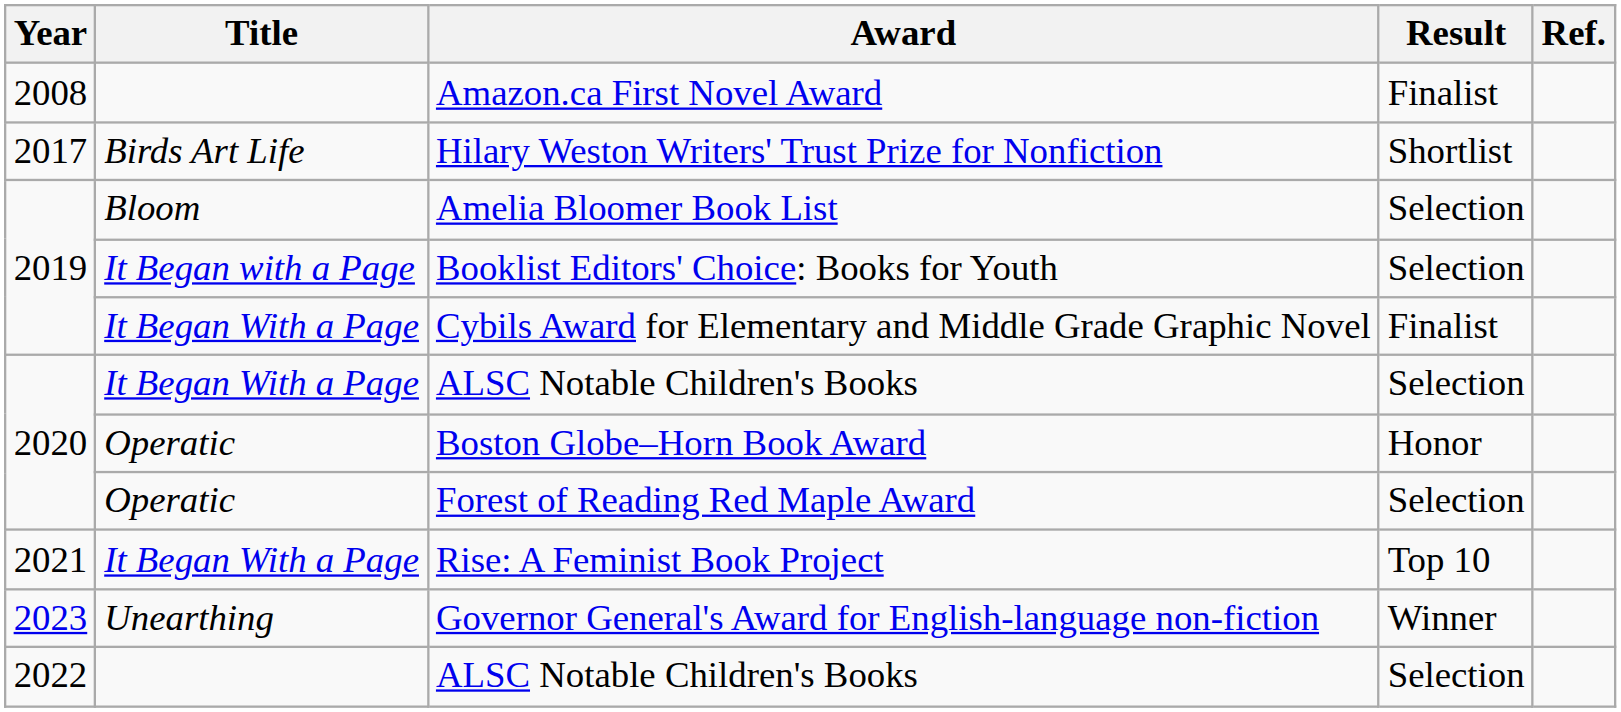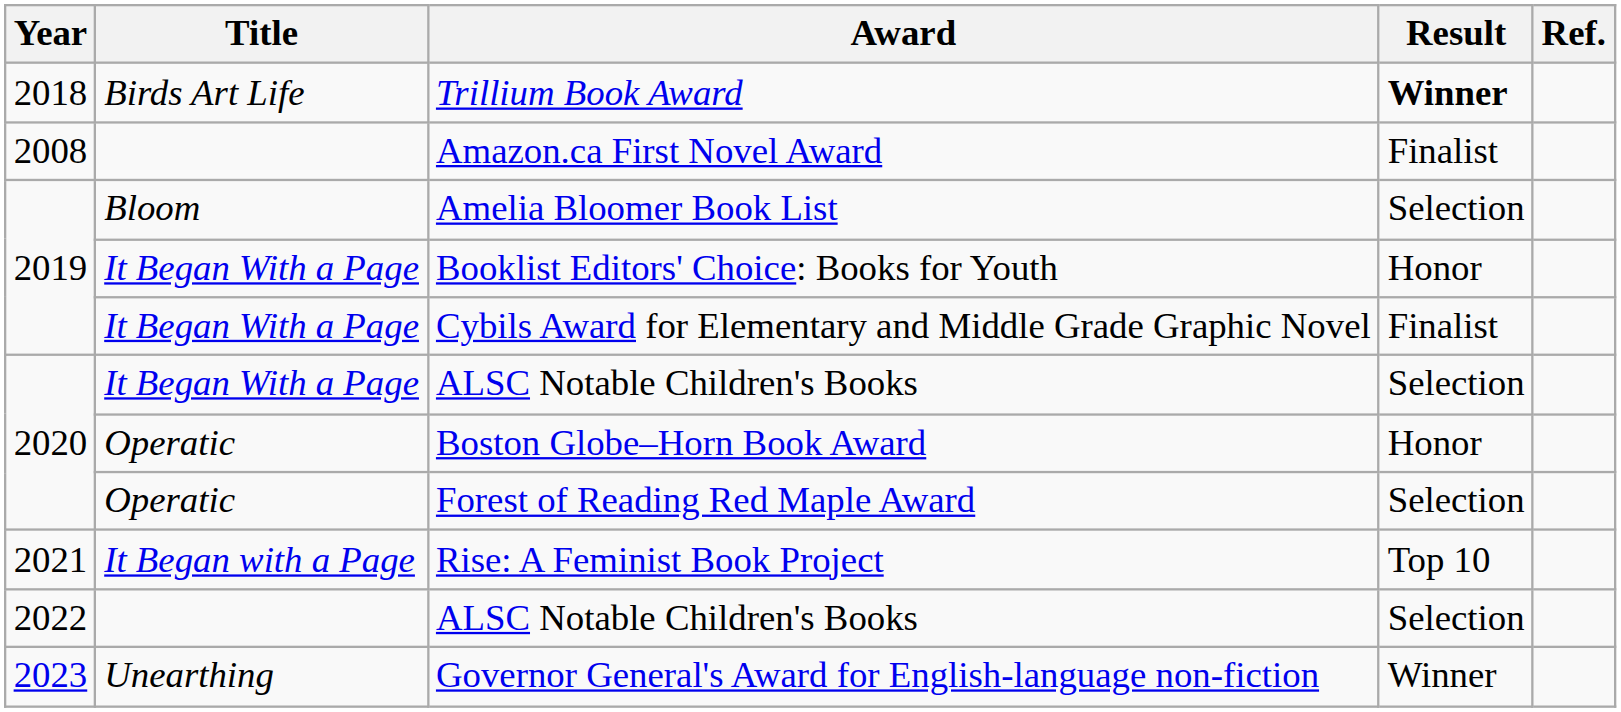+ row: 2018 | Birds Art Life | Trillium Book Award | Winner
- row: 2017 | Birds Art Life | Hilary Weston Writers' Trust Prize for Nonfiction | Shortlist
Booklist Editors' Choice: Books for Youth | Title: It Began with a Page -> It Began With a Page
Booklist Editors' Choice: Books for Youth | Result: Selection -> Honor
Rise: A Feminist Book Project | Title: It Began With a Page -> It Began with a Page
rows swapped: 2022 / ALSC Notable Children's Books <-> Governor General's Award for English-language non-fiction
